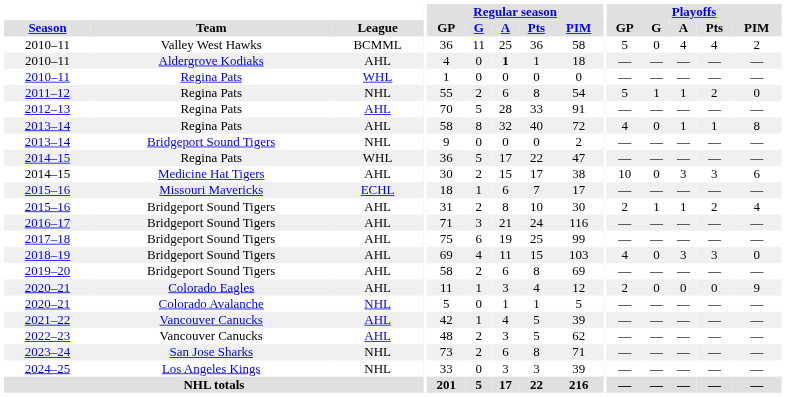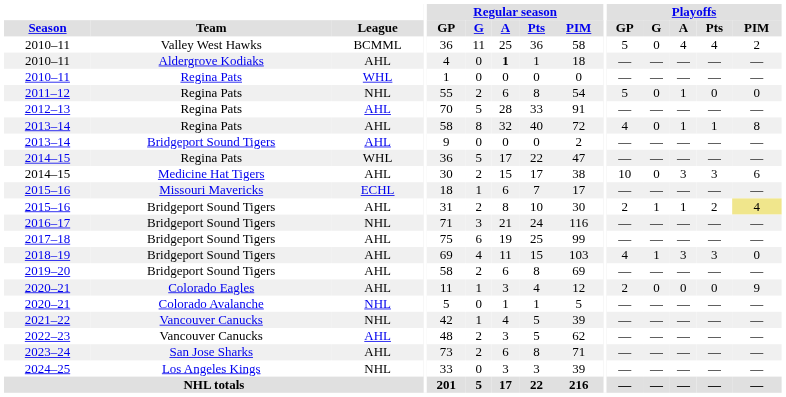2011–12 | Playoffs / G: 1 -> 0
2011–12 | Playoffs / Pts: 2 -> 0
2013–14 / Bridgeport Sound Tigers | League: NHL -> AHL
2015–16 / Bridgeport Sound Tigers | Playoffs / PIM: no background -> khaki background
2016–17 | League: AHL -> NHL
2018–19 | Playoffs / G: 0 -> 1
2021–22 | League: AHL -> NHL
2023–24 | League: NHL -> AHL
